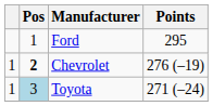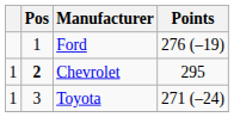Ford | Points: 295 -> 276 (–19)
Chevrolet | Points: 276 (–19) -> 295
Toyota | Pos: lightblue background -> no background
